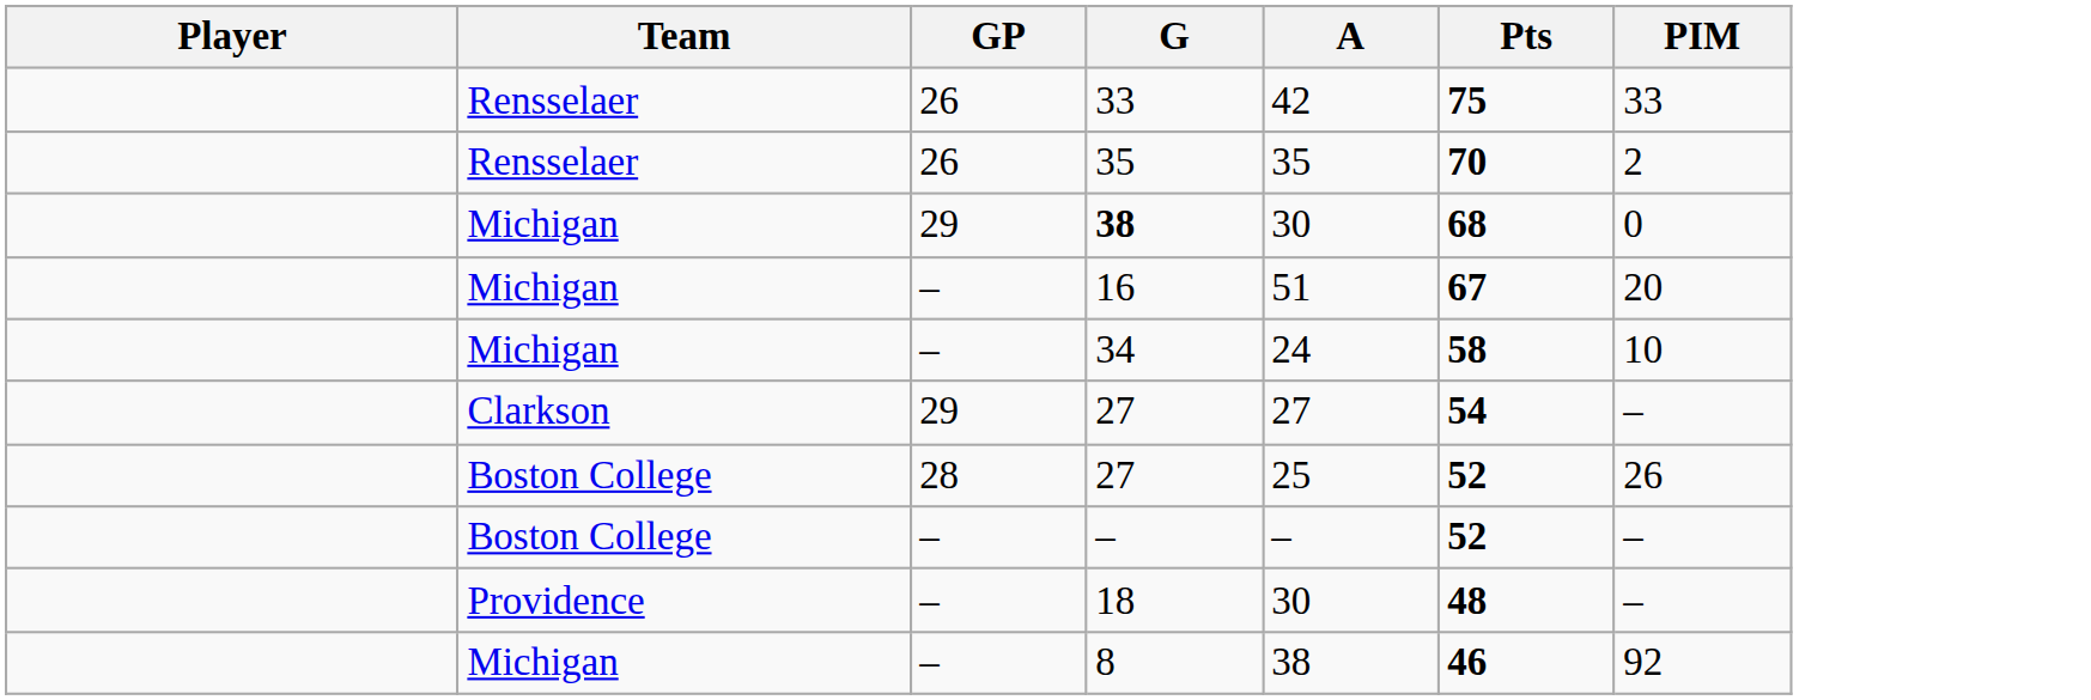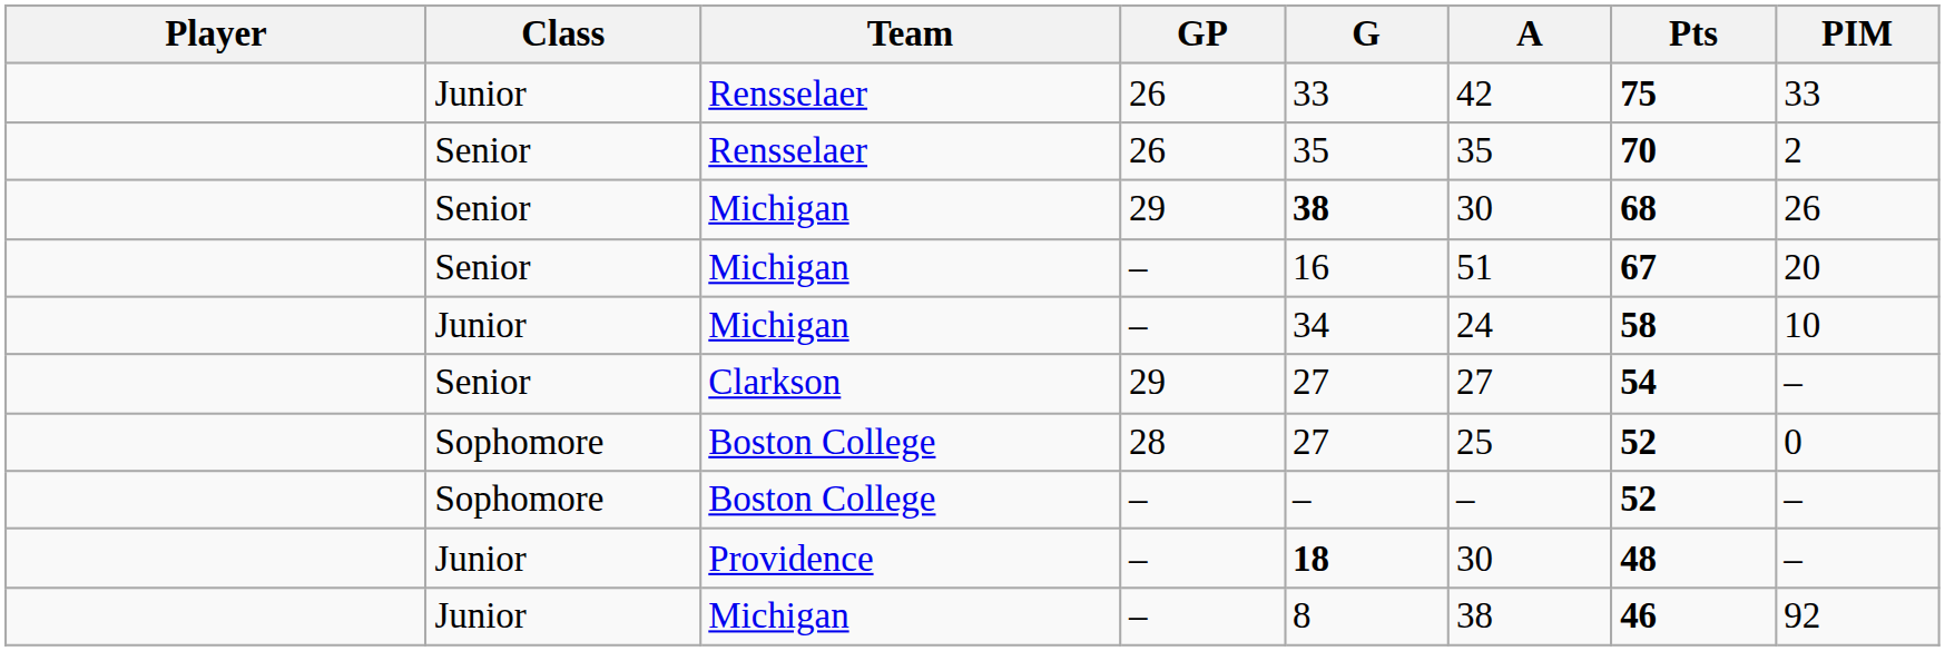+ column: Class | Junior | Senior | Senior | Senior | Junior | Senior | Sophomore | Sophomore | Junior | Junior
Michigan / 29 | PIM: 0 -> 26
Boston College / 28 | PIM: 26 -> 0
Providence | G: normal -> bold
